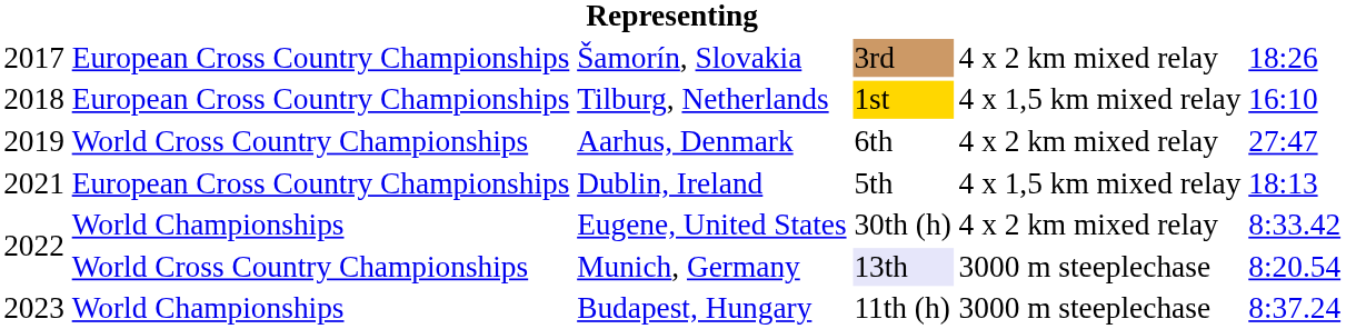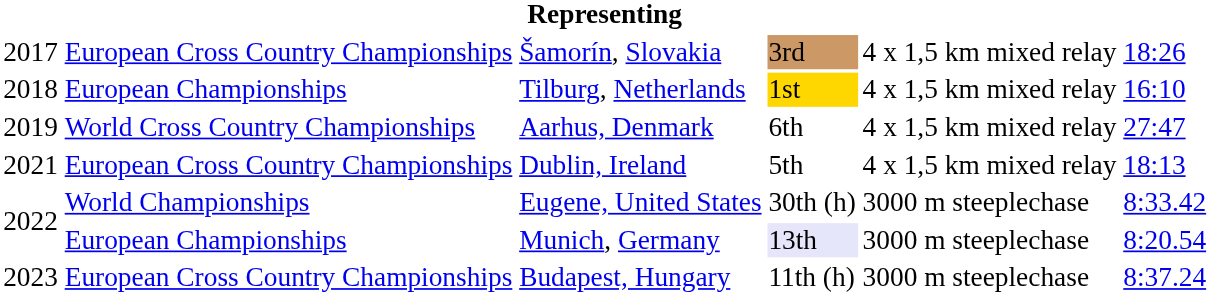Šamorín, Slovakia | column 5: 4 x 2 km mixed relay -> 4 x 1,5 km mixed relay
Tilburg, Netherlands | column 2: European Cross Country Championships -> European Championships
Aarhus, Denmark | column 5: 4 x 2 km mixed relay -> 4 x 1,5 km mixed relay
Eugene, United States | column 5: 4 x 2 km mixed relay -> 3000 m steeplechase
Munich, Germany | column 2: World Cross Country Championships -> European Championships
Budapest, Hungary | column 2: World Championships -> European Cross Country Championships
